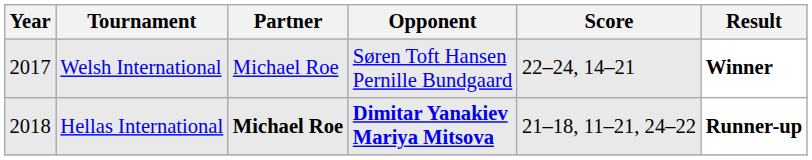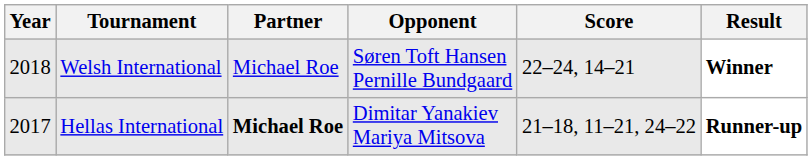Welsh International | Year: 2017 -> 2018
Hellas International | Year: 2018 -> 2017
Hellas International | Opponent: bold -> normal
